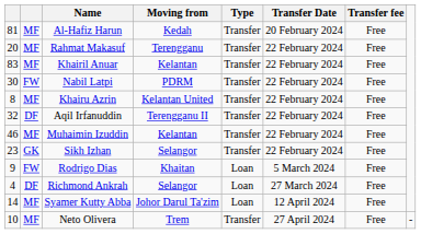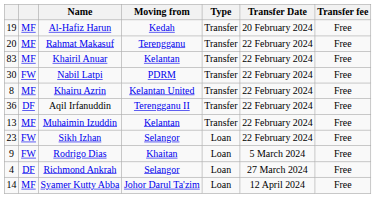Al-Hafiz Harun | column 1: 81 -> 19
Aqil Irfanuddin | column 1: 32 -> 36
Muhaimin Izuddin | column 1: 46 -> 13
Sikh Izhan | column 2: GK -> FW
Sikh Izhan | Type: Transfer -> Loan
- row: 10 | MF | Neto Olivera | Trem | Transfer | 27 April 2024 | Free | -
